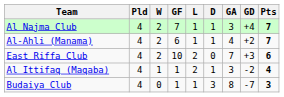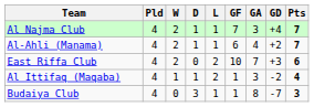columns swapped: D <-> GF
